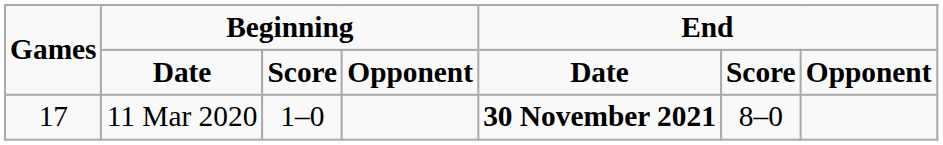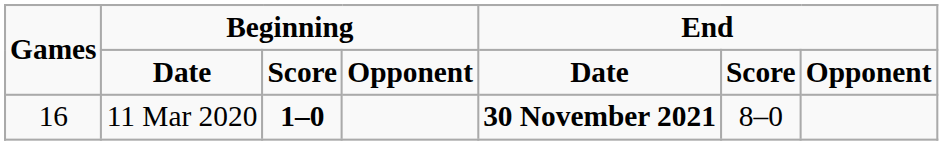11 Mar 2020 | Games: 17 -> 16
11 Mar 2020 | Beginning / Score: normal -> bold
